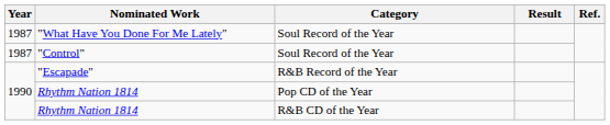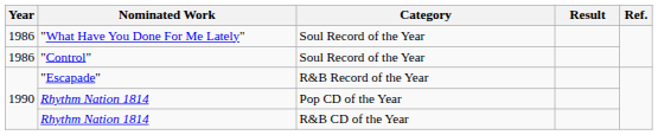"What Have You Done For Me Lately" | Year: 1987 -> 1986
"Control" | Year: 1987 -> 1986
